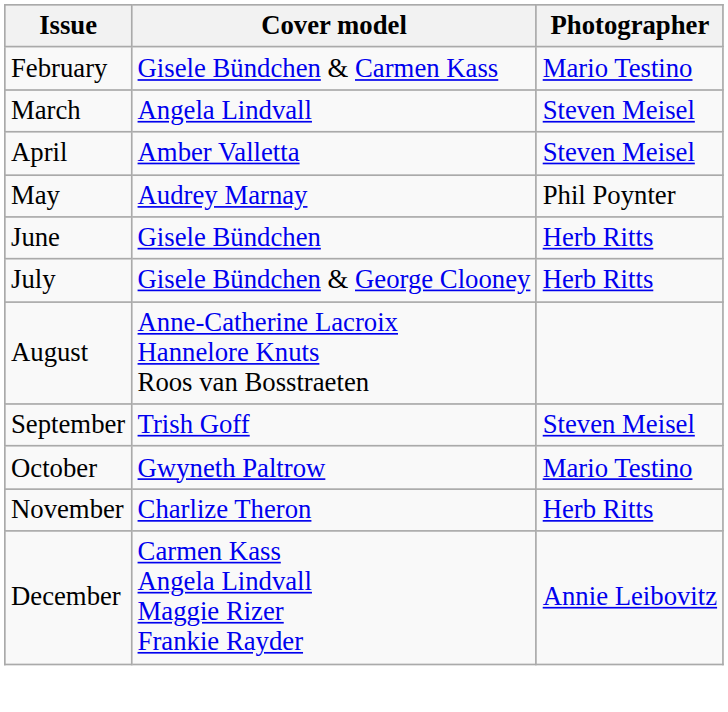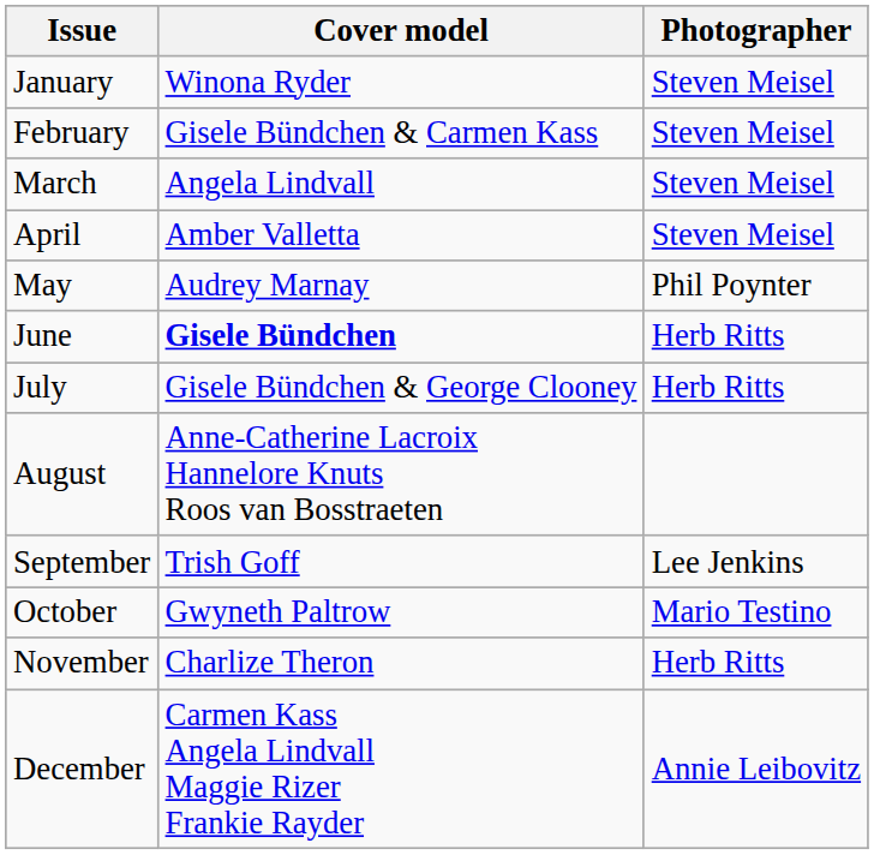+ row: January | Winona Ryder | Steven Meisel
February | Photographer: Mario Testino -> Steven Meisel
June | Cover model: normal -> bold
September | Photographer: Steven Meisel -> Lee Jenkins
